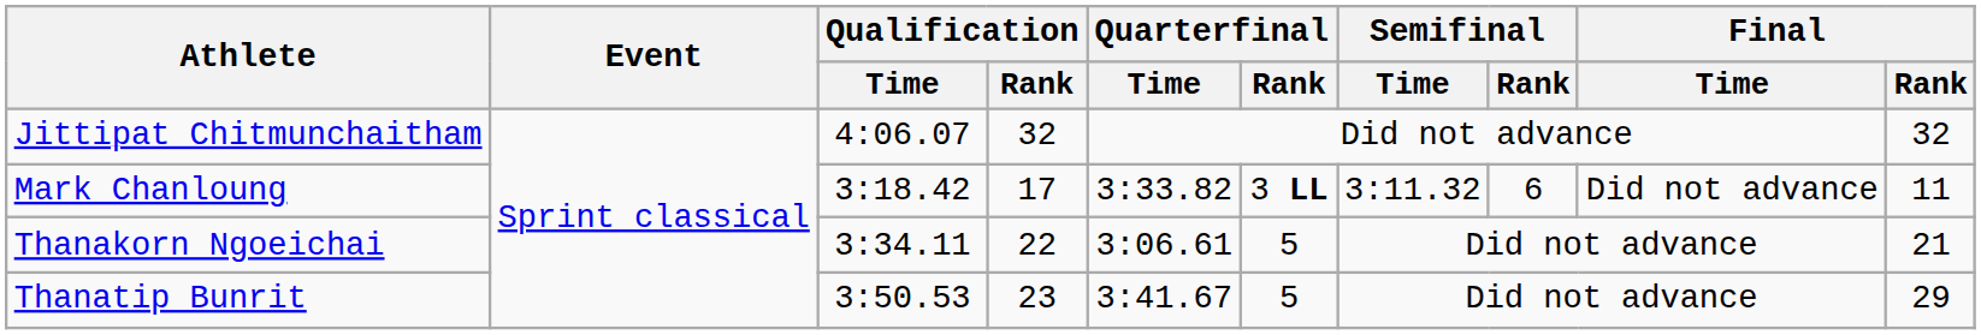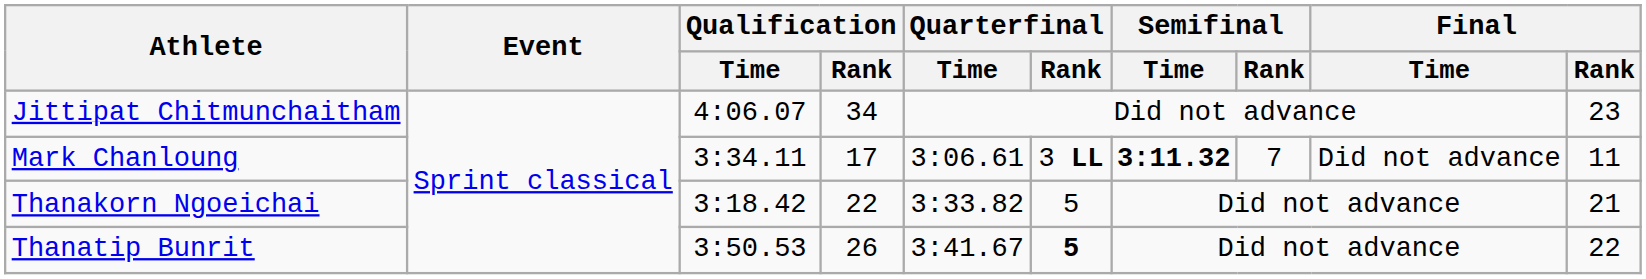Jittipat Chitmunchaitham | Qualification / Rank: 32 -> 34
Jittipat Chitmunchaitham | Final / Rank: 32 -> 23
Mark Chanloung | Qualification / Time: 3:18.42 -> 3:34.11
Mark Chanloung | Quarterfinal / Time: 3:33.82 -> 3:06.61
Mark Chanloung | Semifinal / Time: normal -> bold
Mark Chanloung | Semifinal / Rank: 6 -> 7
Thanakorn Ngoeichai | Qualification / Time: 3:34.11 -> 3:18.42
Thanakorn Ngoeichai | Quarterfinal / Time: 3:06.61 -> 3:33.82
Thanatip Bunrit | Qualification / Rank: 23 -> 26
Thanatip Bunrit | Quarterfinal / Rank: normal -> bold
Thanatip Bunrit | Final / Rank: 29 -> 22
